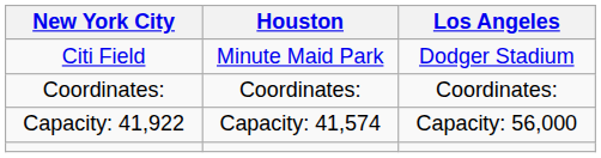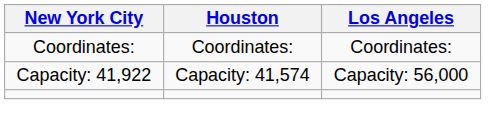- row: Citi Field | Minute Maid Park | Dodger Stadium
